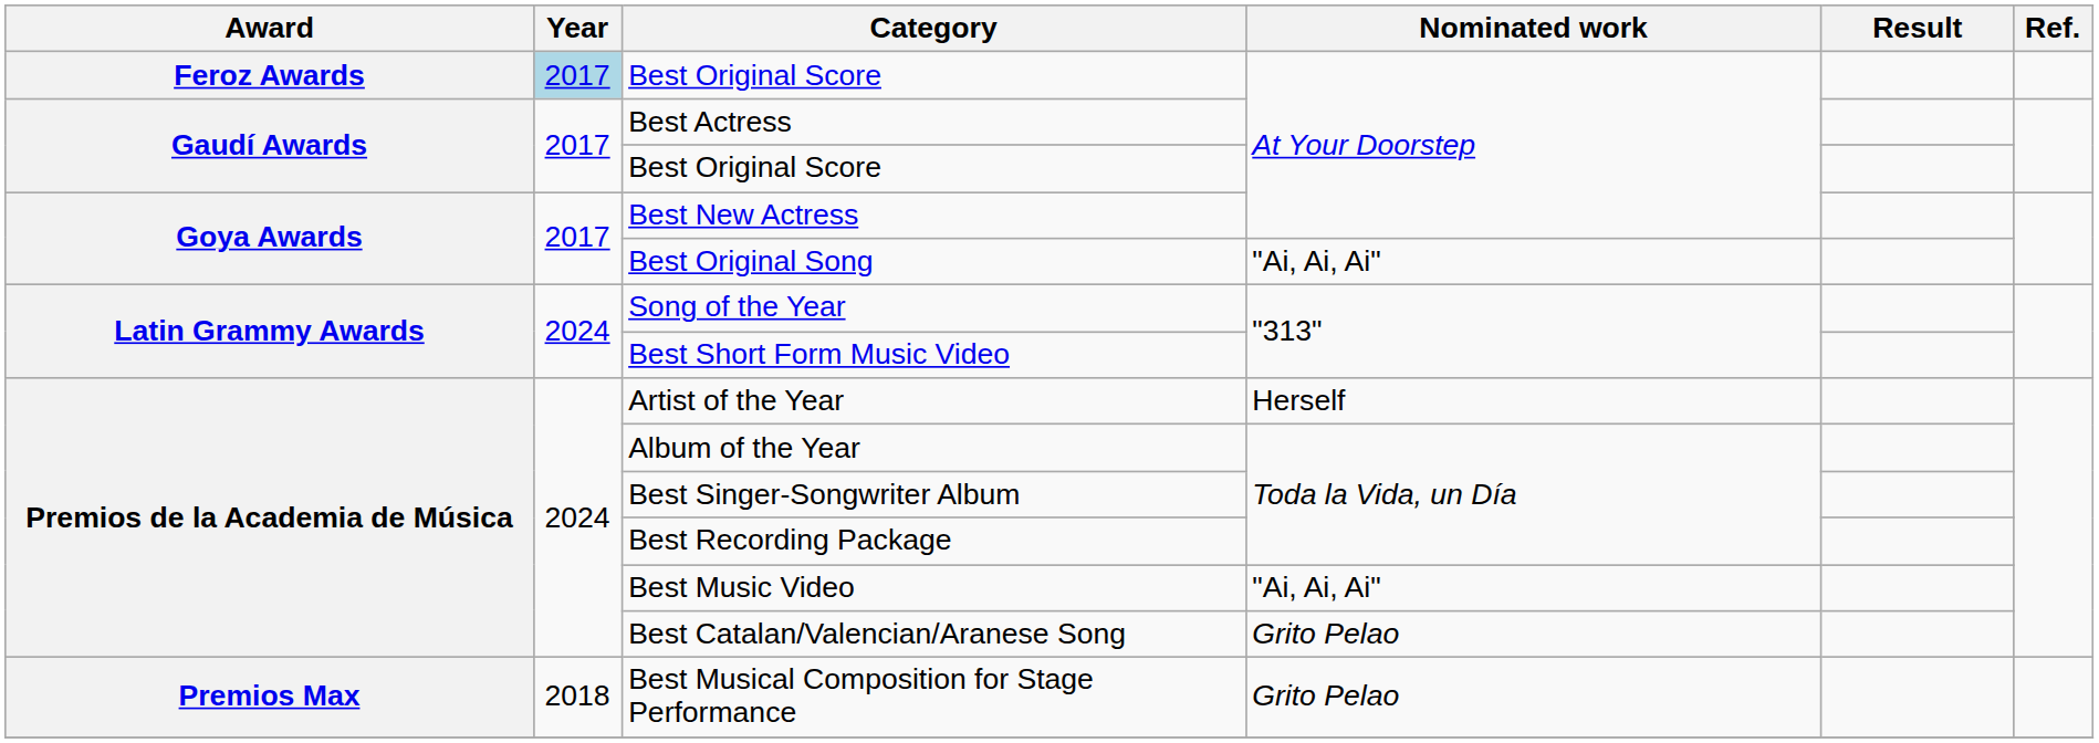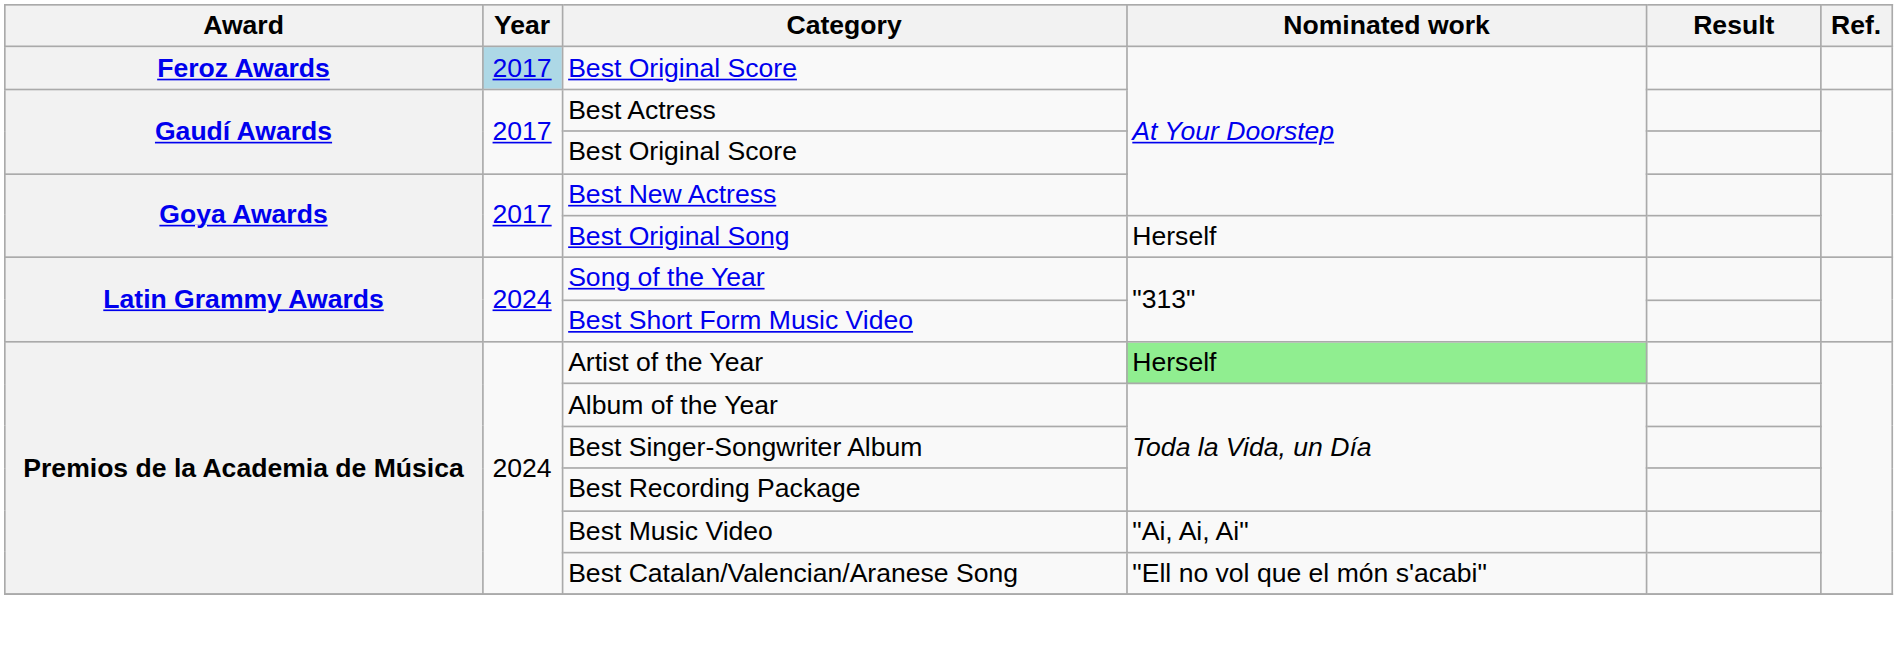Best Original Song | Nominated work: "Ai, Ai, Ai" -> Herself
Artist of the Year | Nominated work: no background -> lightgreen background
Best Catalan/Valencian/Aranese Song | Nominated work: Grito Pelao -> "Ell no vol que el món s'acabi"
- row: Premios Max | 2018 | Best Musical Composition for Stage Performance | Grito Pelao
